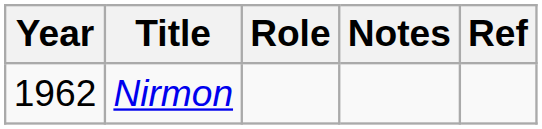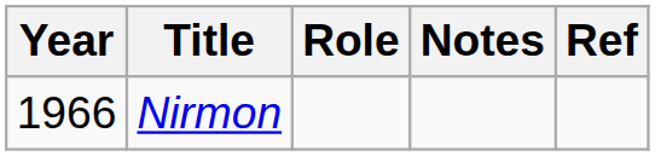Nirmon | Year: 1962 -> 1966
